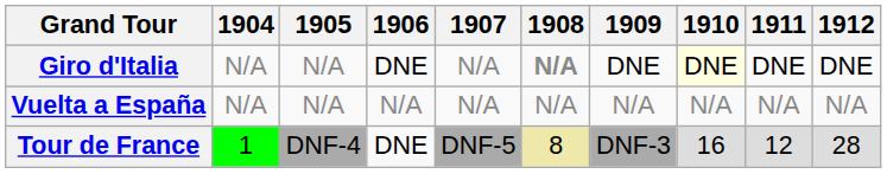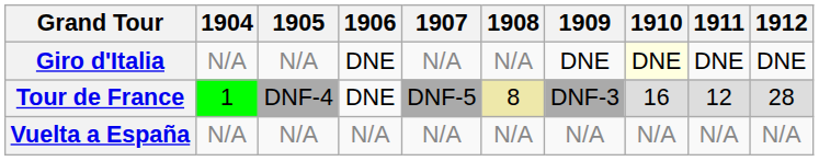Giro d'Italia | 1908: bold -> normal
rows swapped: Tour de France <-> Vuelta a España
